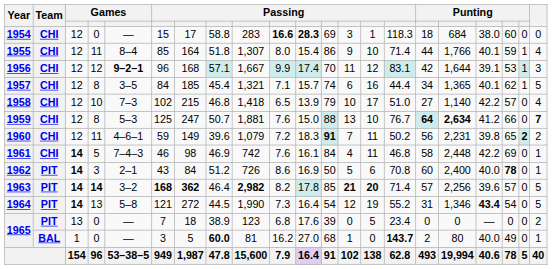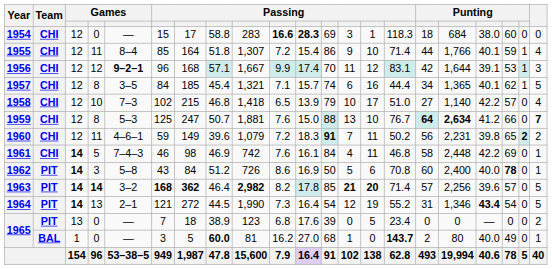1955 | column 10: 8.0 -> 7.2
1962 | column 5: 2–1 -> 5–8
1964 | column 5: 5–8 -> 2–1
